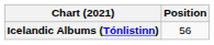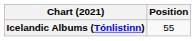Icelandic Albums (Tónlistinn) | Position: 56 -> 55
